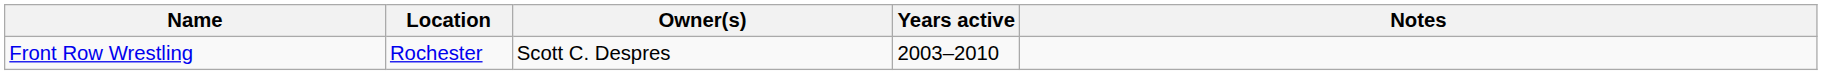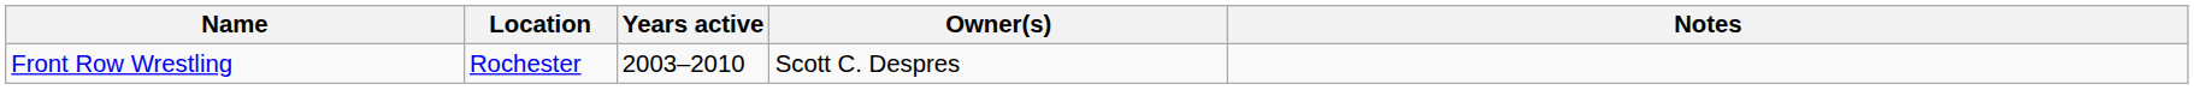columns swapped: Owner(s) <-> Years active
